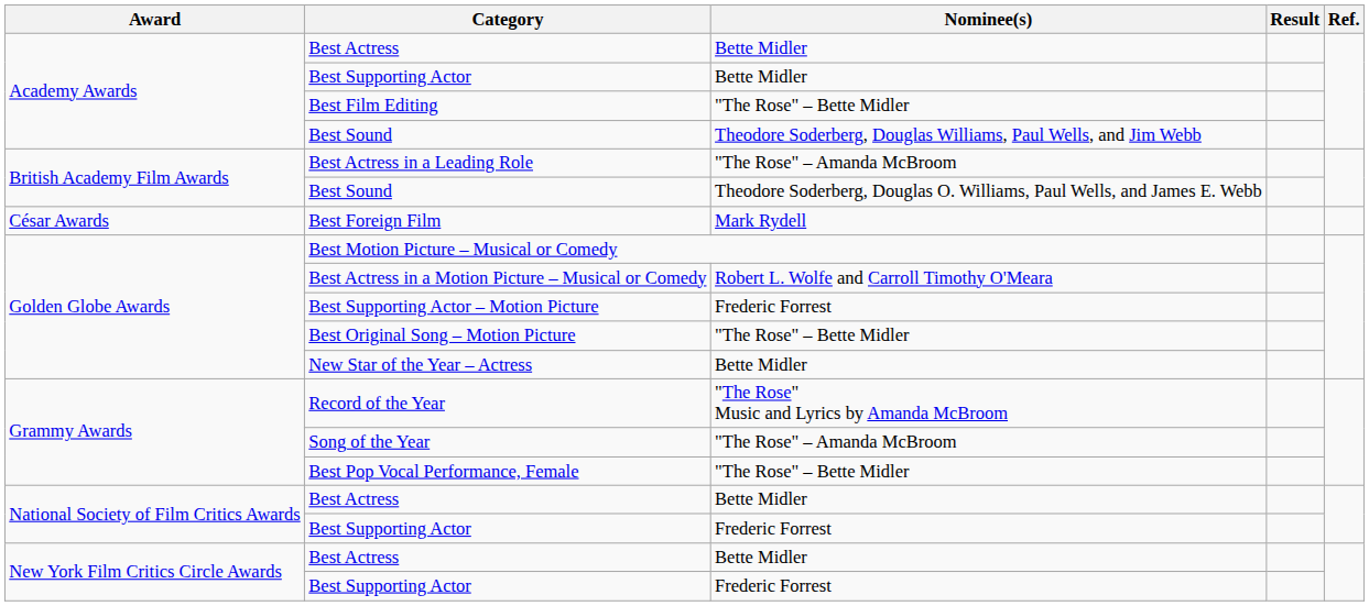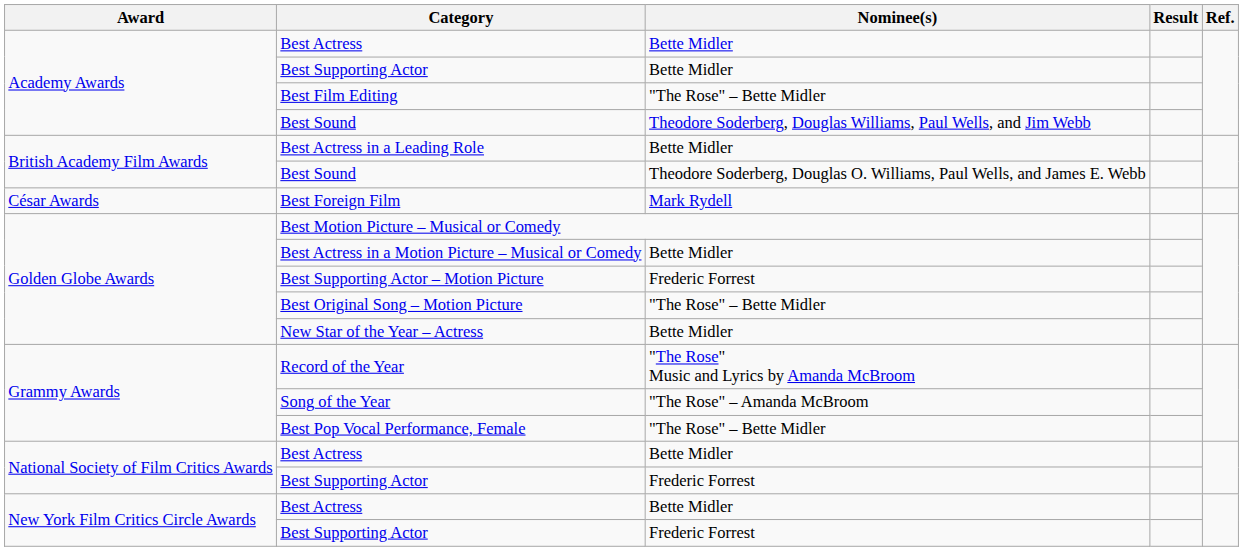Best Actress in a Leading Role | Nominee(s): "The Rose" – Amanda McBroom -> Bette Midler
Best Actress in a Motion Picture – Musical or Comedy | Nominee(s): Robert L. Wolfe and Carroll Timothy O'Meara -> Bette Midler
